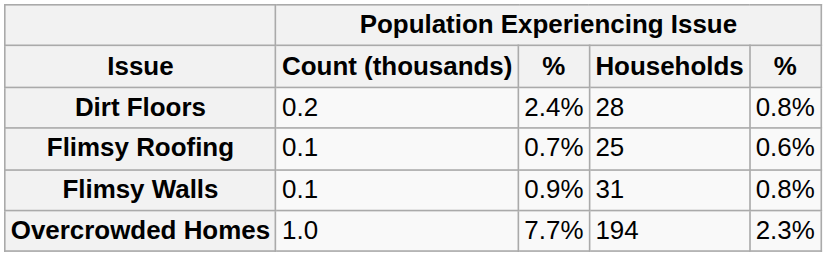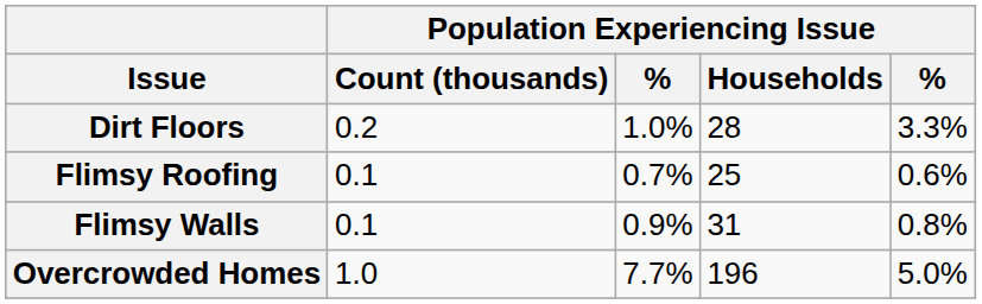Dirt Floors | column 3: 2.4% -> 1.0%
Dirt Floors | column 5: 0.8% -> 3.3%
Overcrowded Homes | Population Experiencing Issue / Households: 194 -> 196
Overcrowded Homes | column 5: 2.3% -> 5.0%
